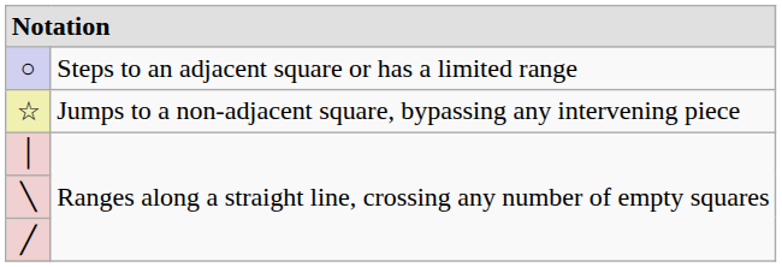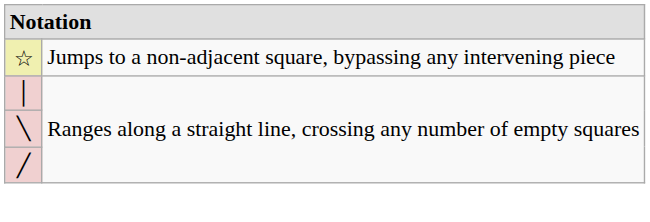- row: ○ | Steps to an adjacent square or has a limited range
